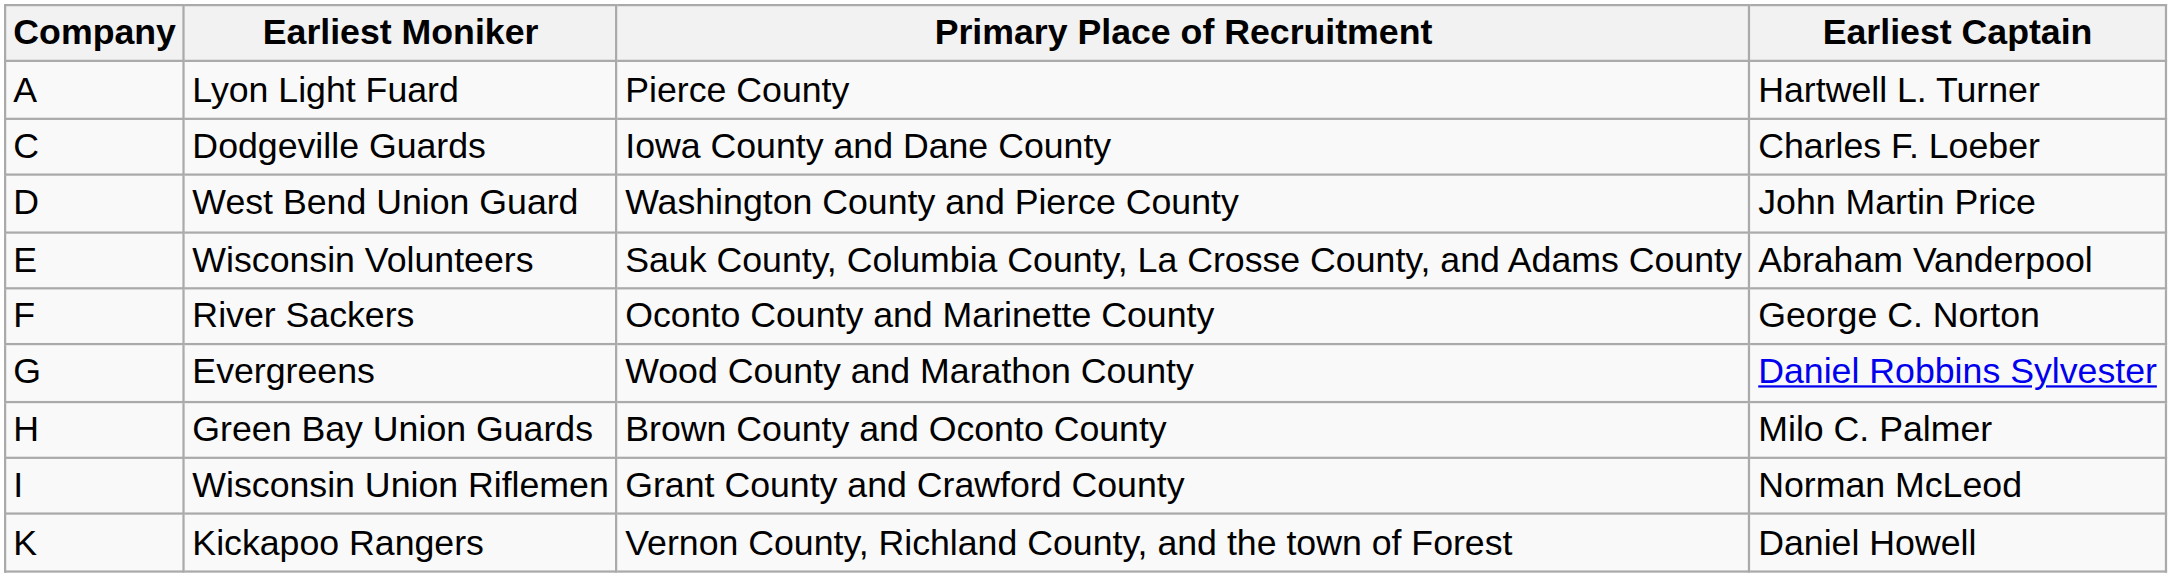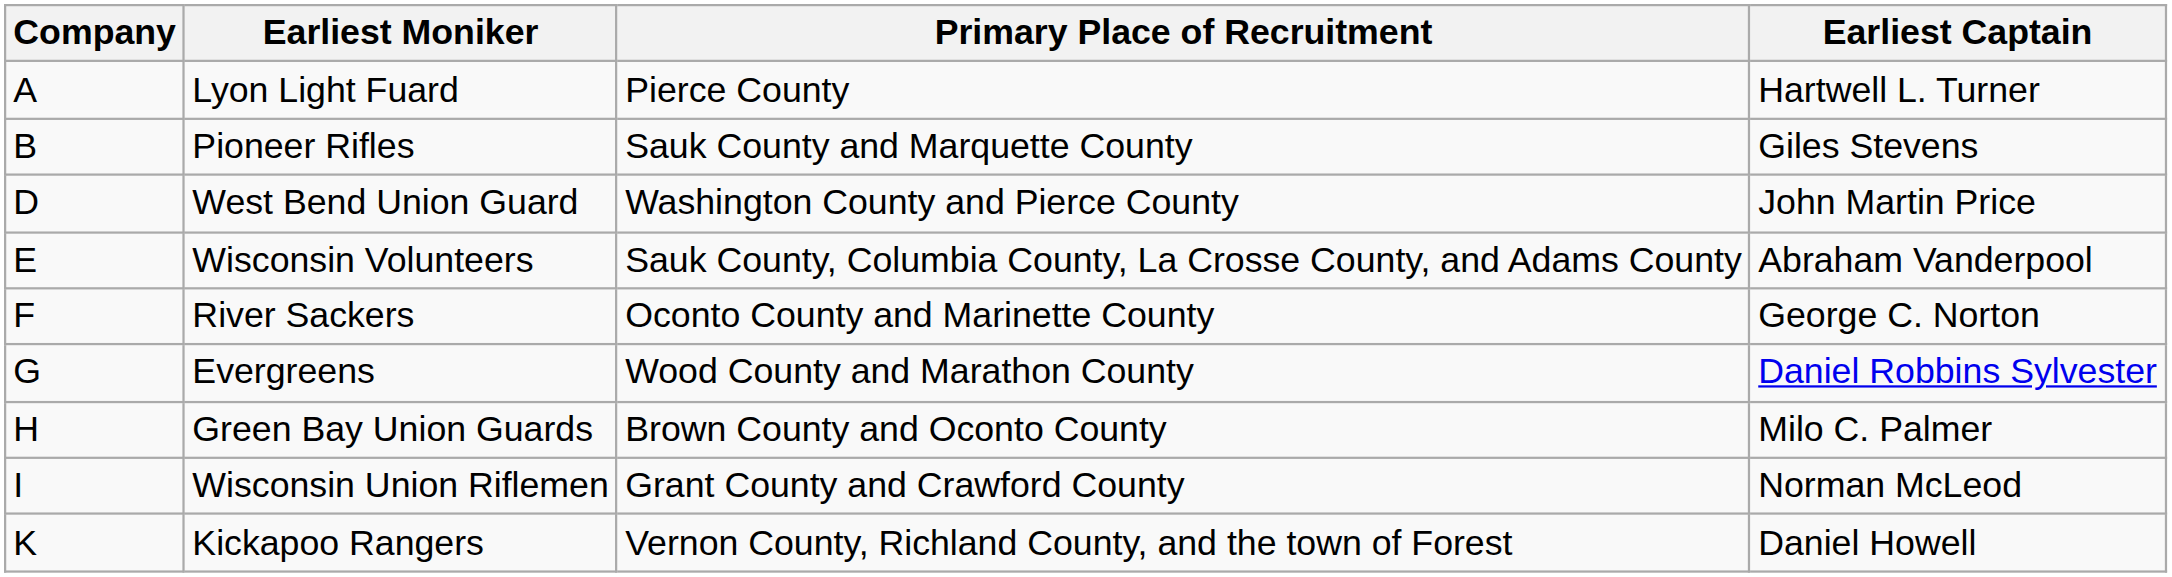+ row: B | Pioneer Rifles | Sauk County and Marquette County | Giles Stevens
- row: C | Dodgeville Guards | Iowa County and Dane County | Charles F. Loeber
